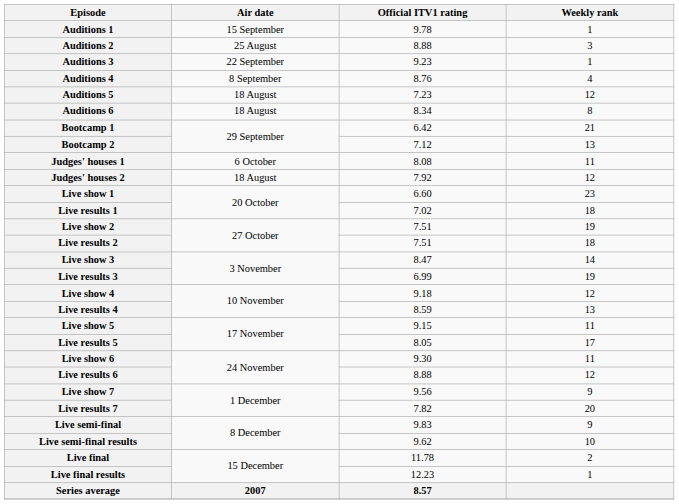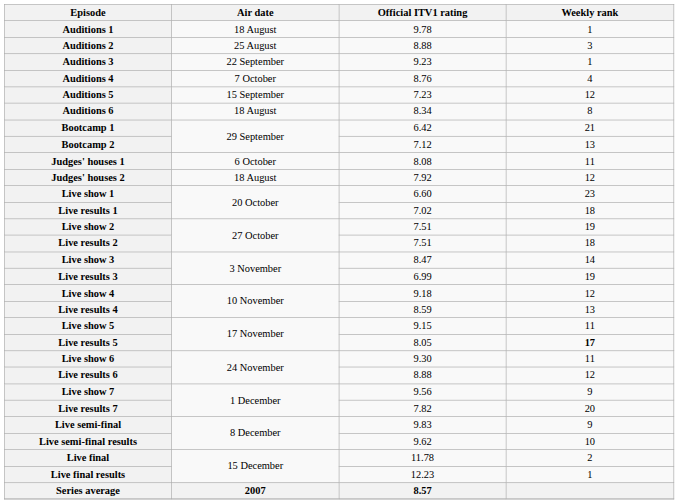Auditions 1 | Air date: 15 September -> 18 August
Auditions 4 | Air date: 8 September -> 7 October
Auditions 5 | Air date: 18 August -> 15 September
Live results 5 | Weekly rank: normal -> bold
